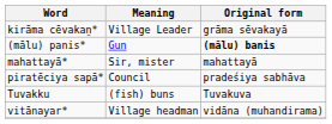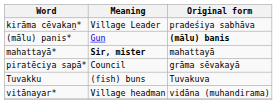kirāma cēvakaṉ* | Original form: grāma sēvakayā -> pradeśiya sabhāva
mahattayā* | Meaning: normal -> bold
piratēciya sapā* | Original form: pradeśiya sabhāva -> grāma sēvakayā
